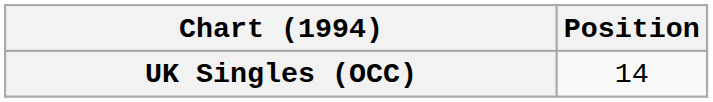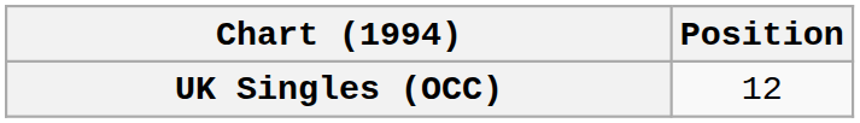UK Singles (OCC) | Position: 14 -> 12
